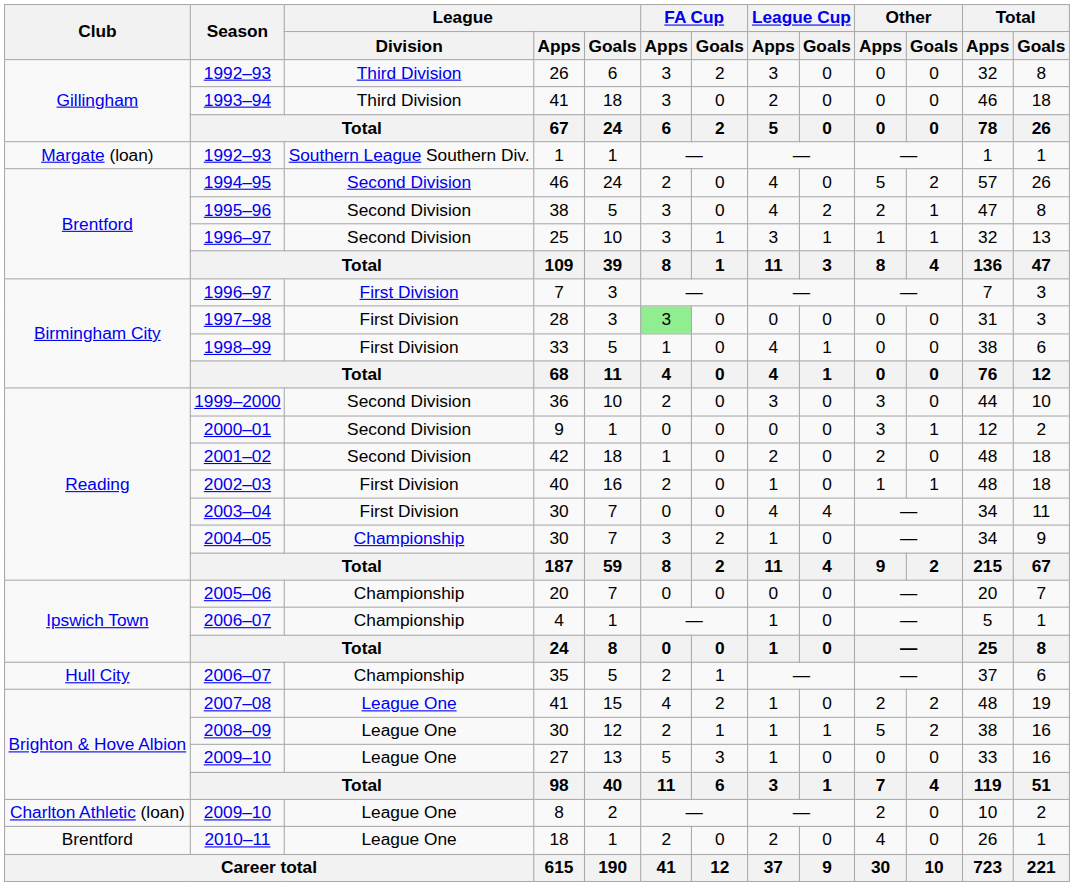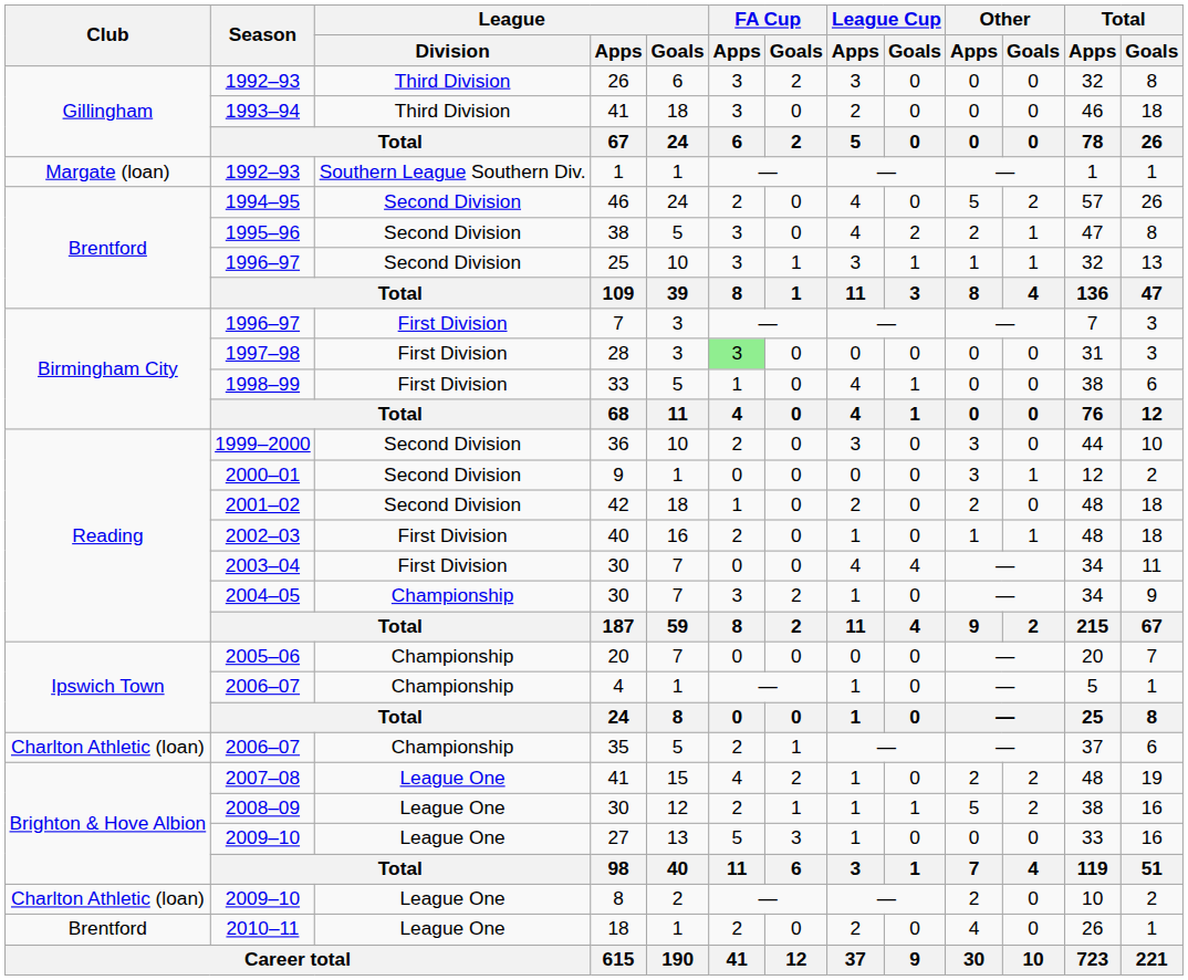35 | Club: Hull City -> Charlton Athletic (loan)
